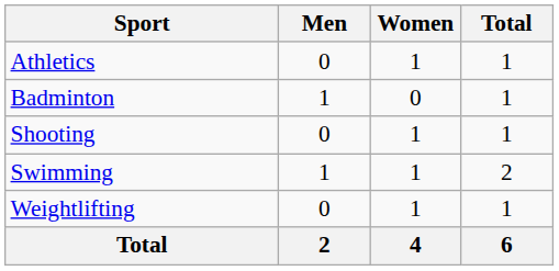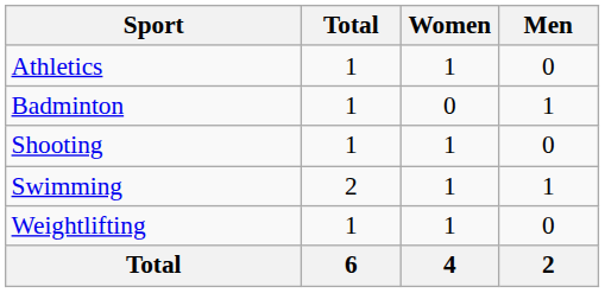columns swapped: Men <-> Total
